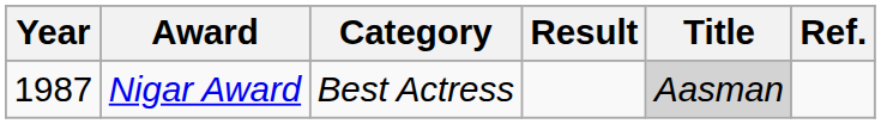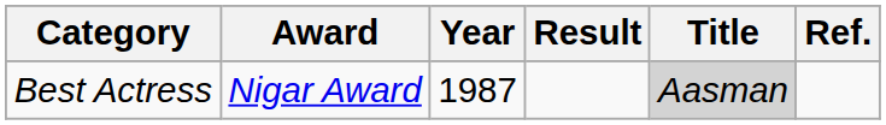columns swapped: Year <-> Category
